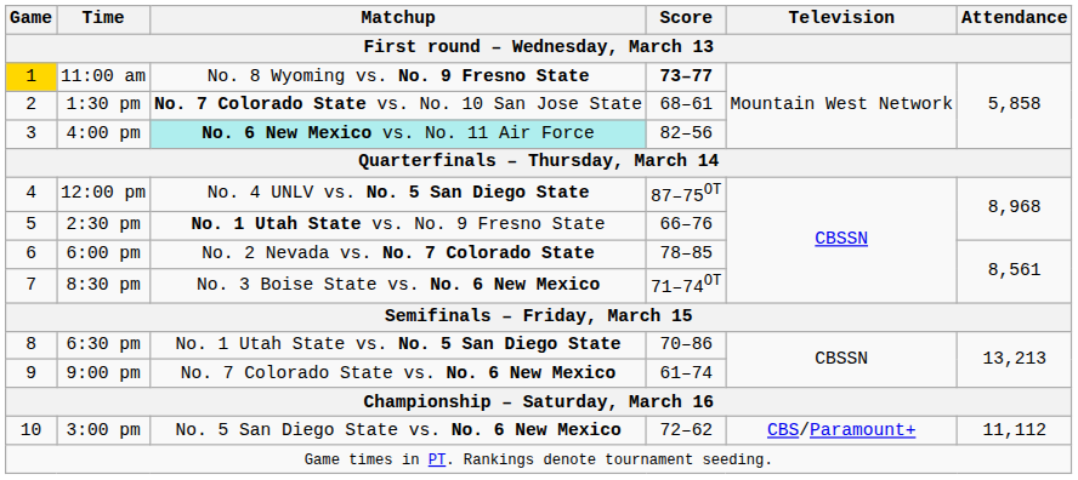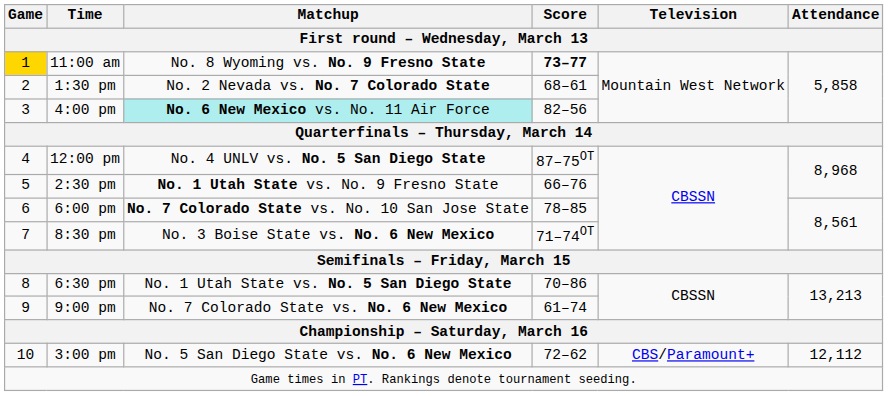1:30 pm | Matchup: No. 7 Colorado State vs. No. 10 San Jose State -> No. 2 Nevada vs. No. 7 Colorado State
6:00 pm | Matchup: No. 2 Nevada vs. No. 7 Colorado State -> No. 7 Colorado State vs. No. 10 San Jose State
3:00 pm | Attendance: 11,112 -> 12,112
